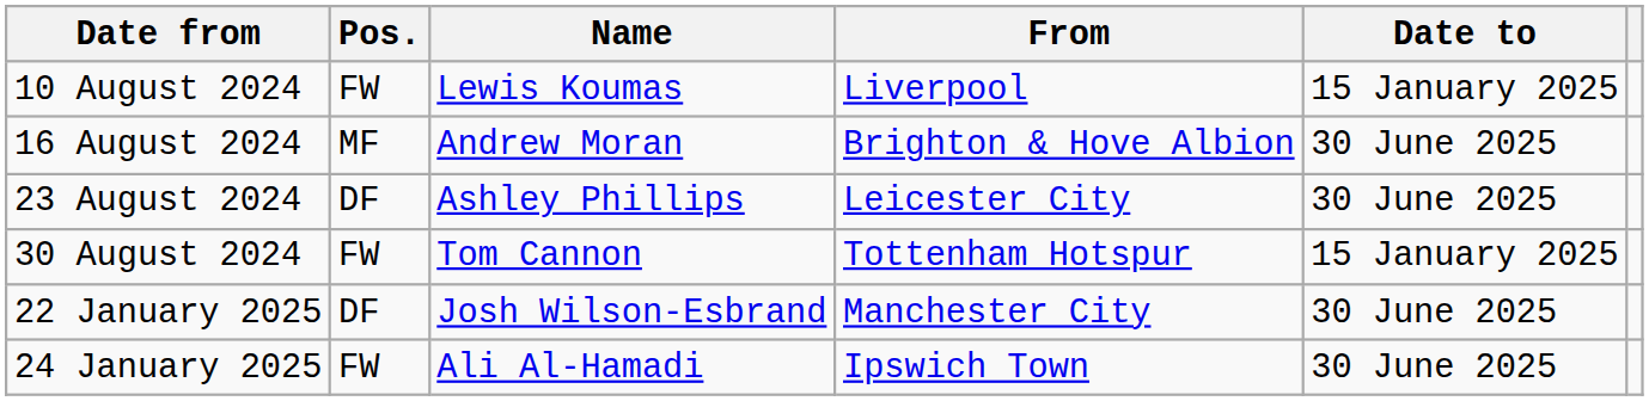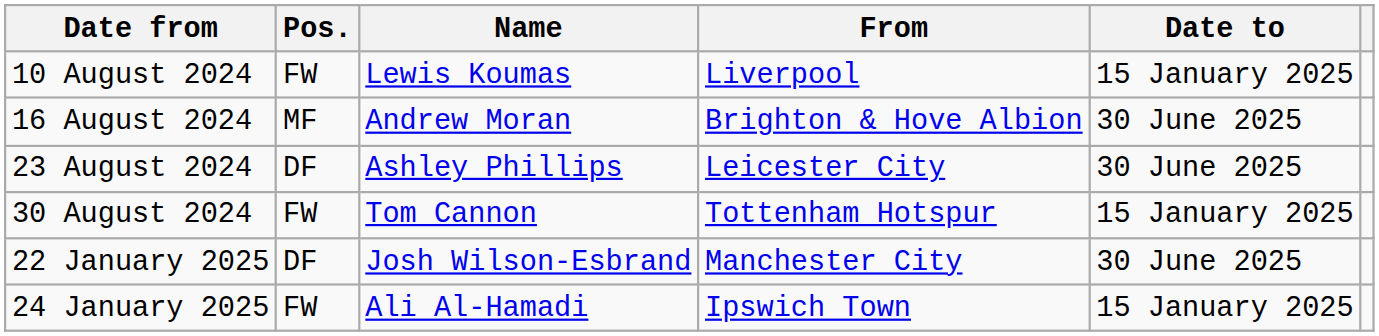24 January 2025 | Date to: 30 June 2025 -> 15 January 2025
